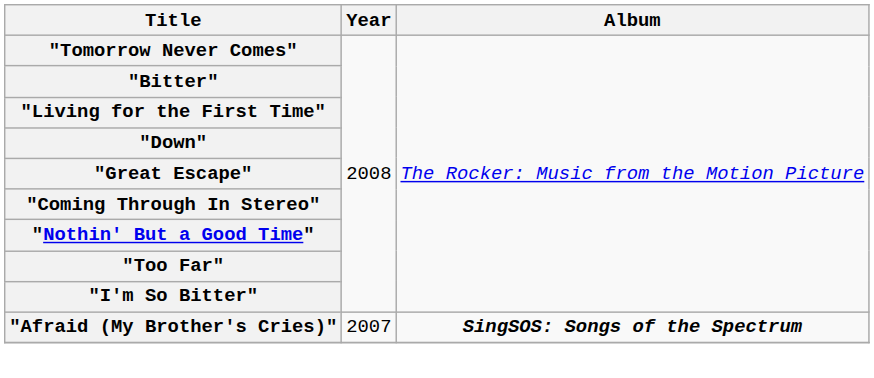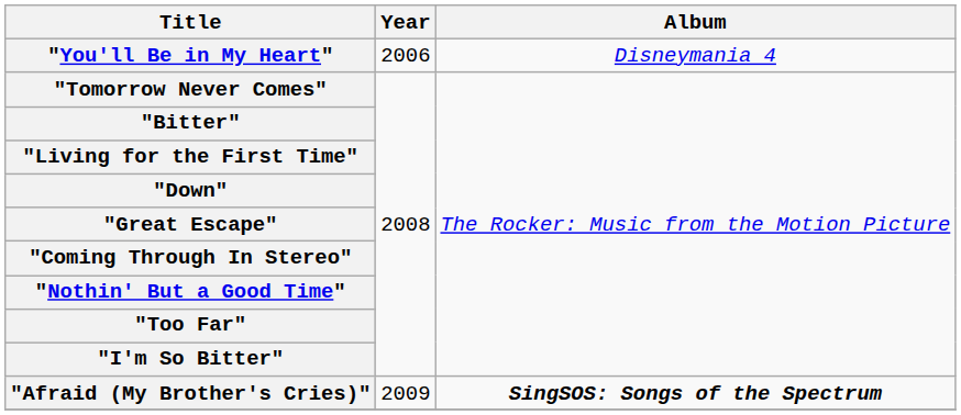+ row: "You'll Be in My Heart" | 2006 | Disneymania 4
"Afraid (My Brother's Cries)" | Year: 2007 -> 2009
